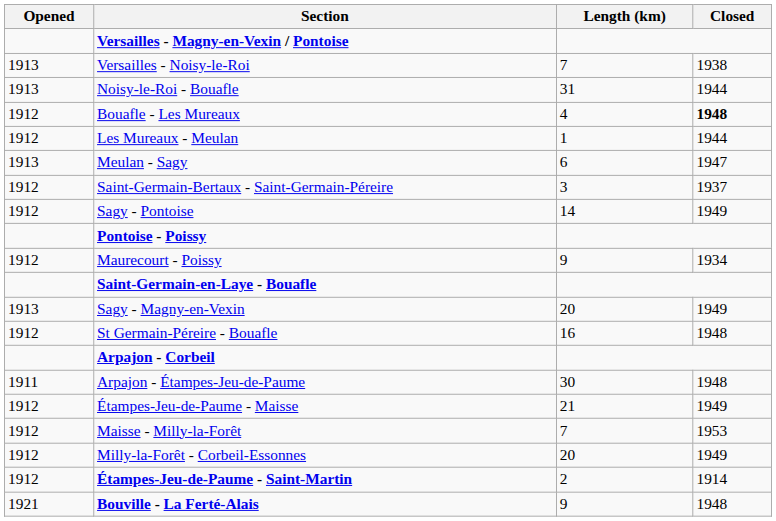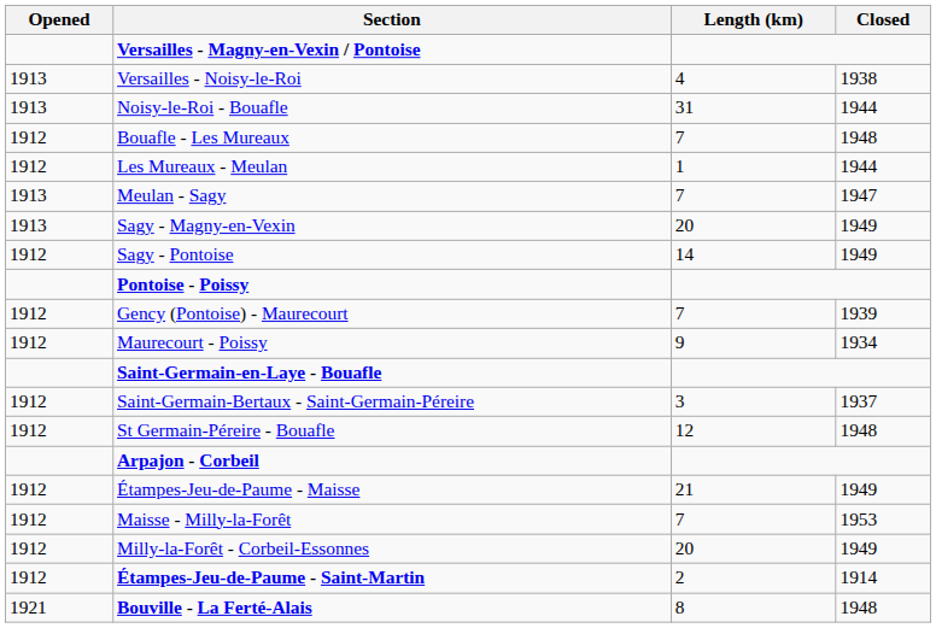Versailles - Noisy-le-Roi | Length (km): 7 -> 4
Bouafle - Les Mureaux | Length (km): 4 -> 7
Bouafle - Les Mureaux | Closed: bold -> normal
Meulan - Sagy | Length (km): 6 -> 7
rows swapped: Sagy - Magny-en-Vexin <-> Saint-Germain-Bertaux - Saint-Germain-Péreire
+ row: 1912 | Gency (Pontoise) - Maurecourt | 7 | 1939
St Germain-Péreire - Bouafle | Length (km): 16 -> 12
- row: 1911 | Arpajon - Étampes-Jeu-de-Paume | 30 | 1948
Bouville - La Ferté-Alais | Length (km): 9 -> 8
